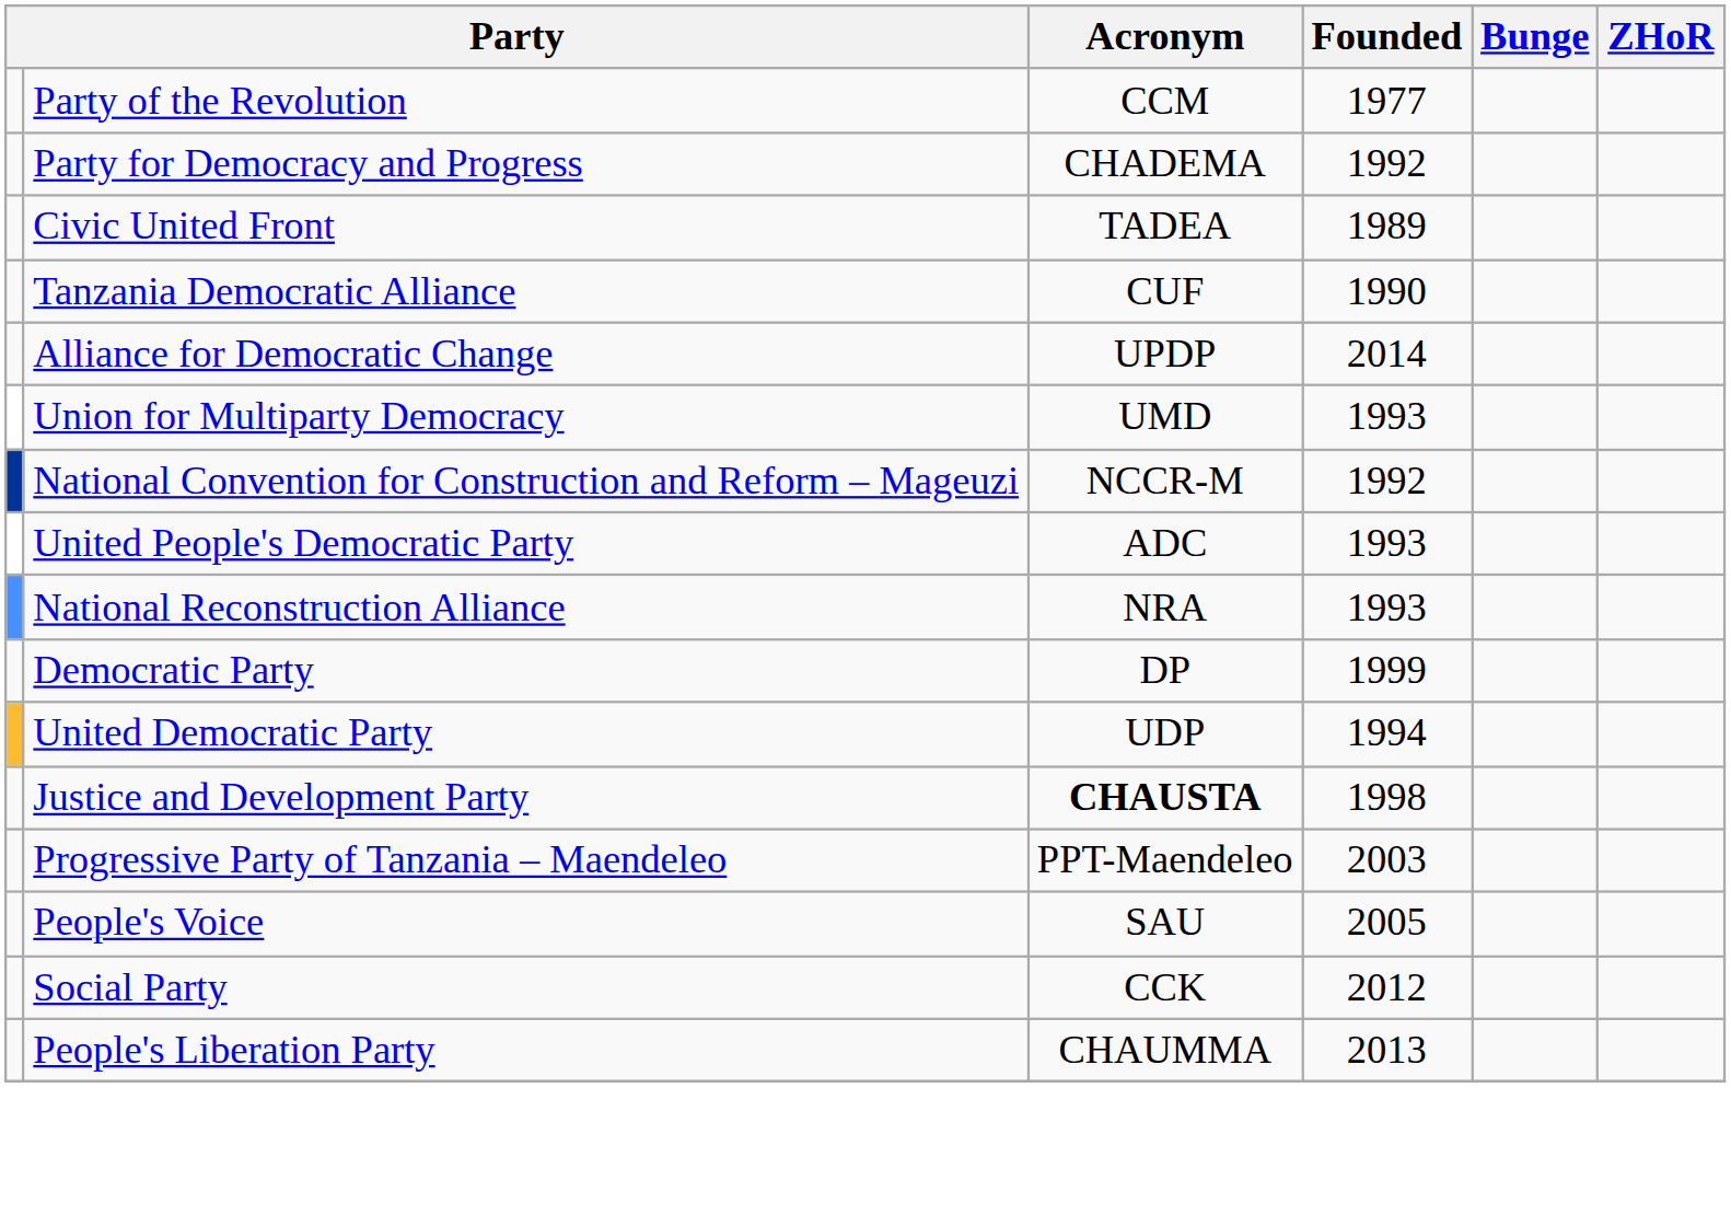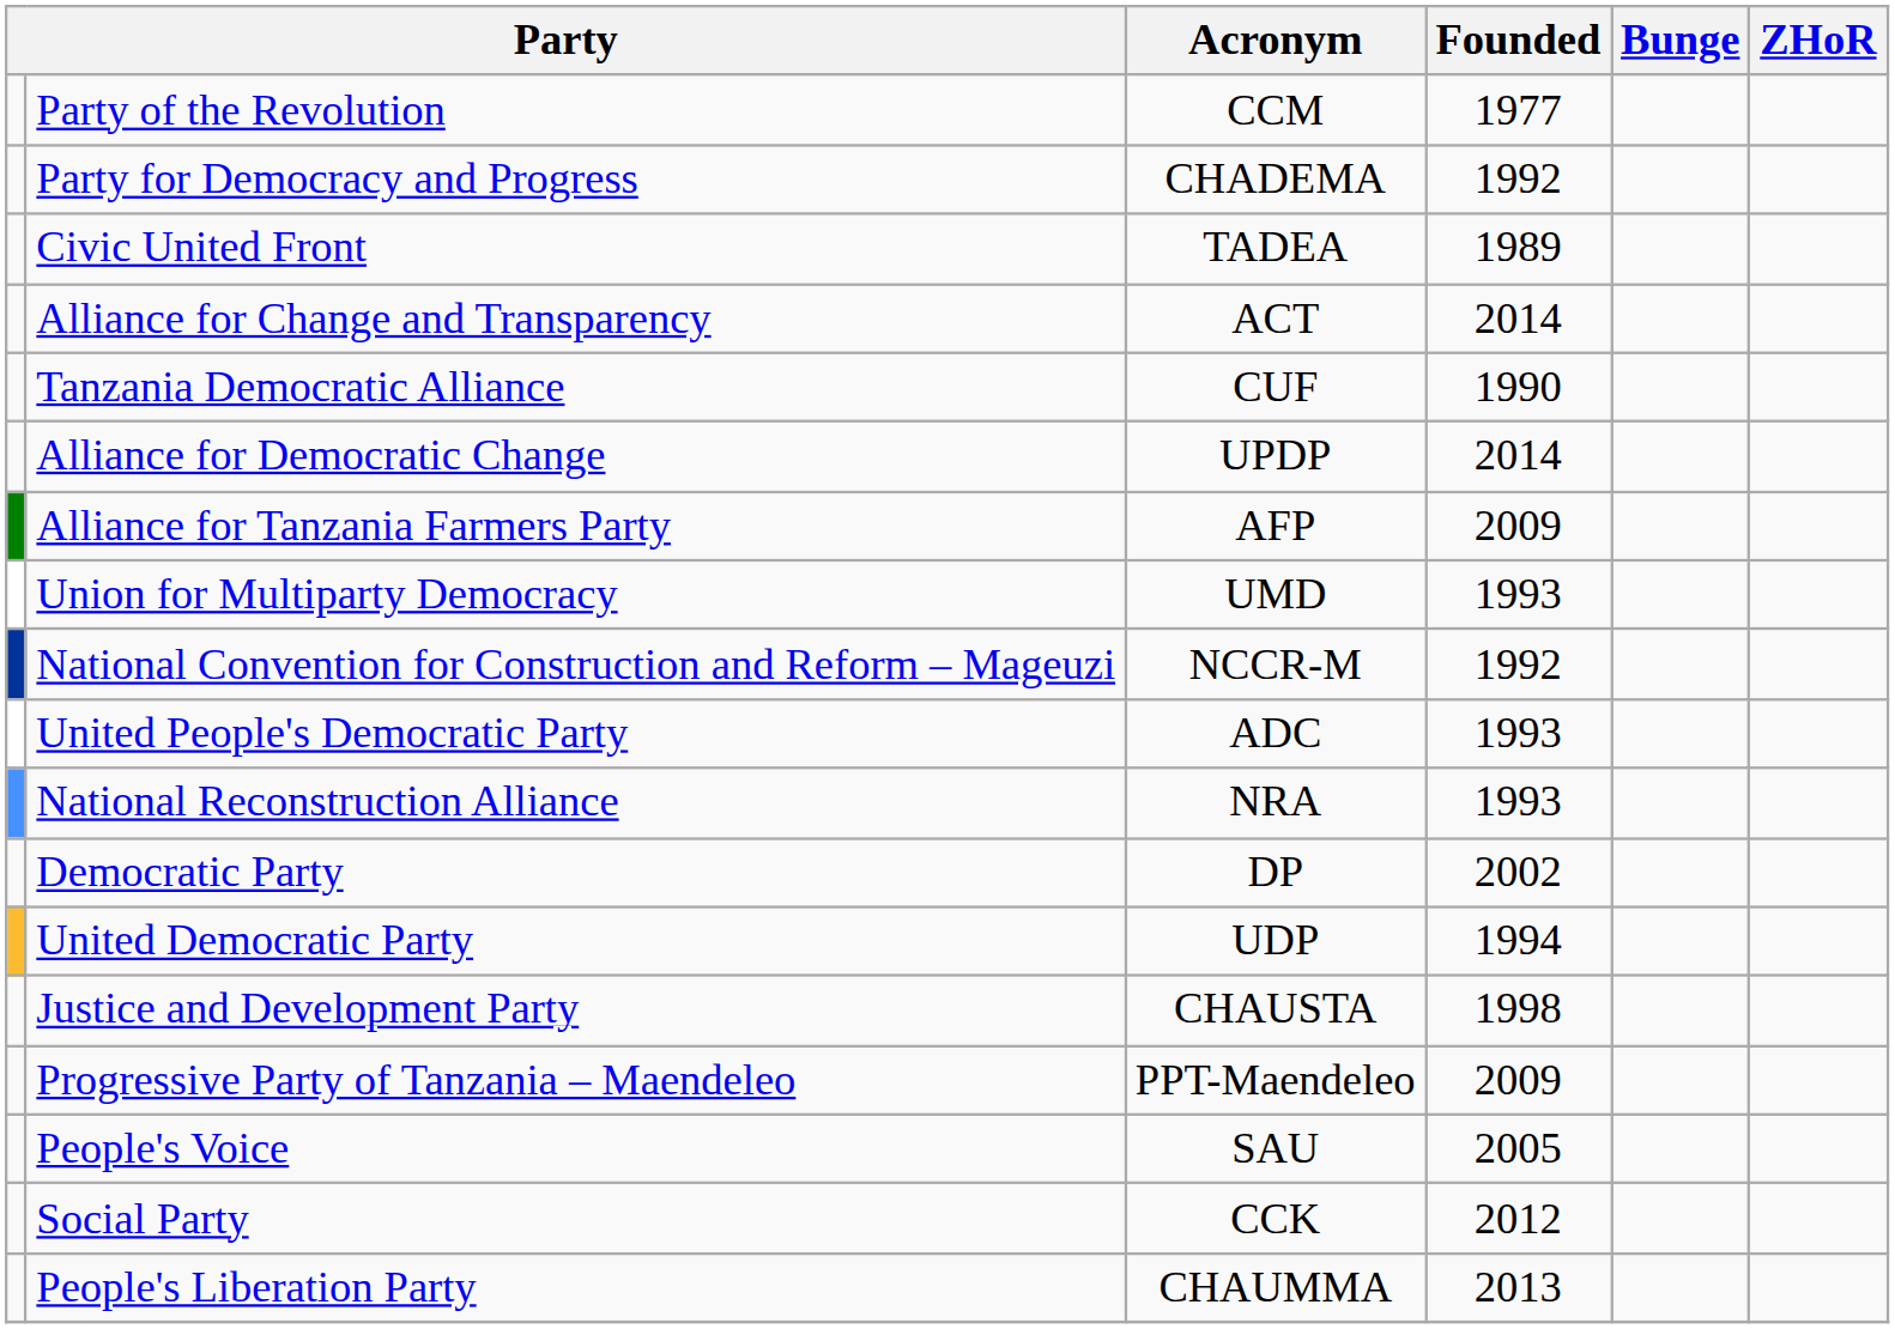+ row: Alliance for Change and Transparency | ACT | 2014
+ row: Alliance for Tanzania Farmers Party | AFP | 2009
Democratic Party | Founded: 1999 -> 2002
Justice and Development Party | Acronym: bold -> normal
Progressive Party of Tanzania – Maendeleo | Founded: 2003 -> 2009
